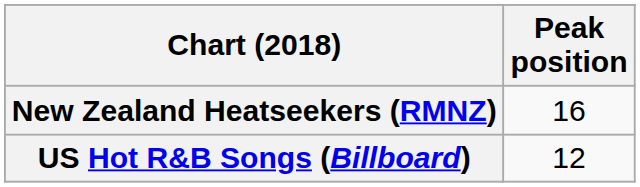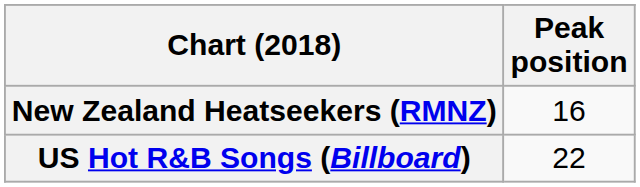US Hot R&B Songs (Billboard) | Peak position: 12 -> 22
